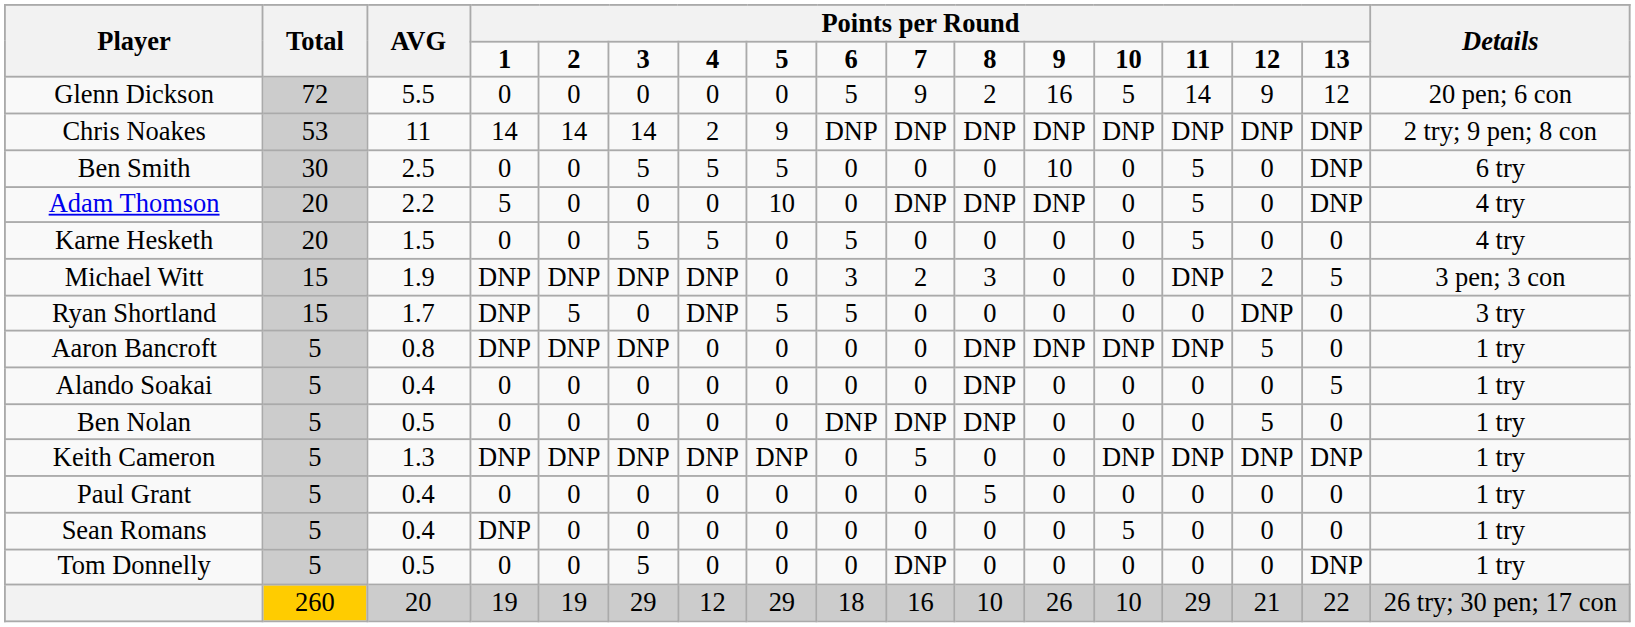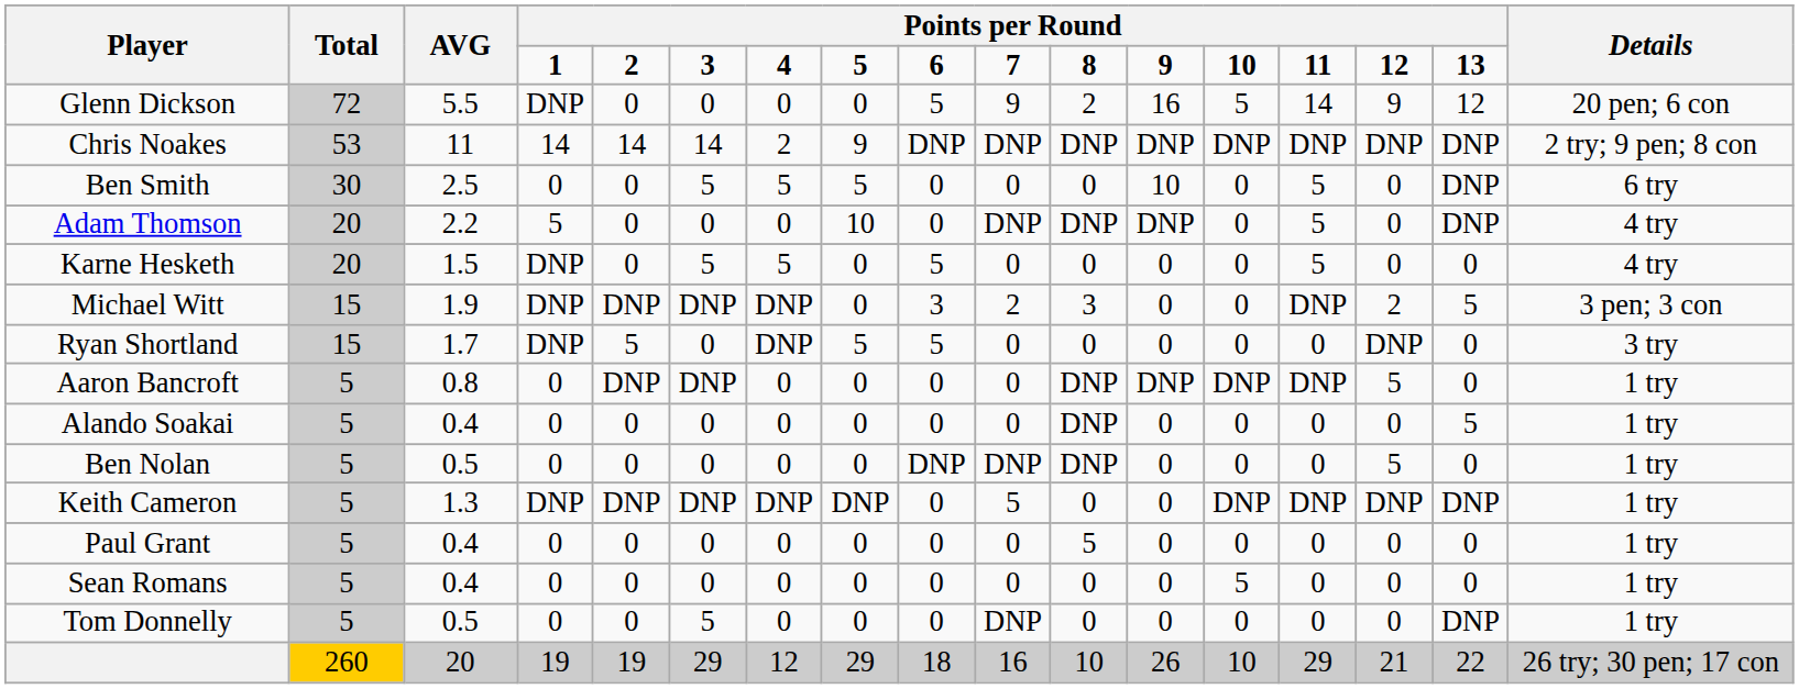Glenn Dickson | column 4: 0 -> DNP
Karne Hesketh | column 4: 0 -> DNP
Aaron Bancroft | column 4: DNP -> 0
Sean Romans | column 4: DNP -> 0
